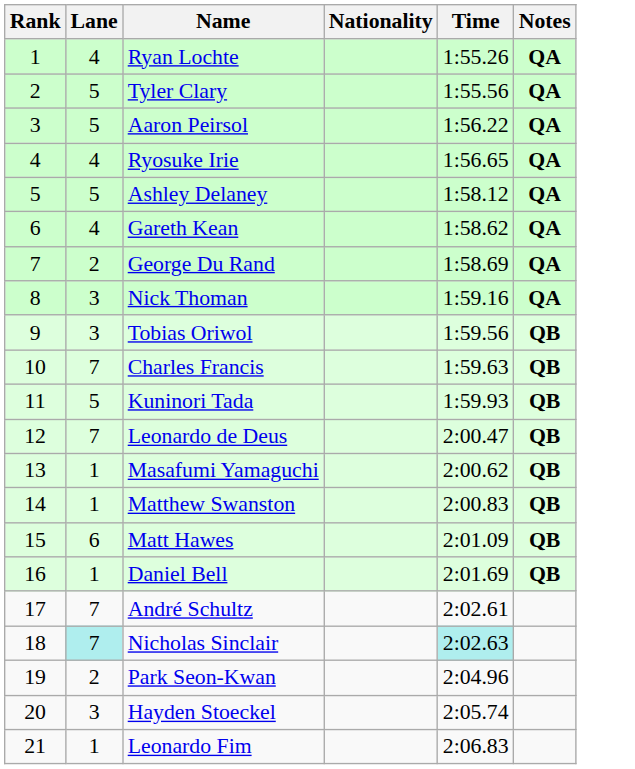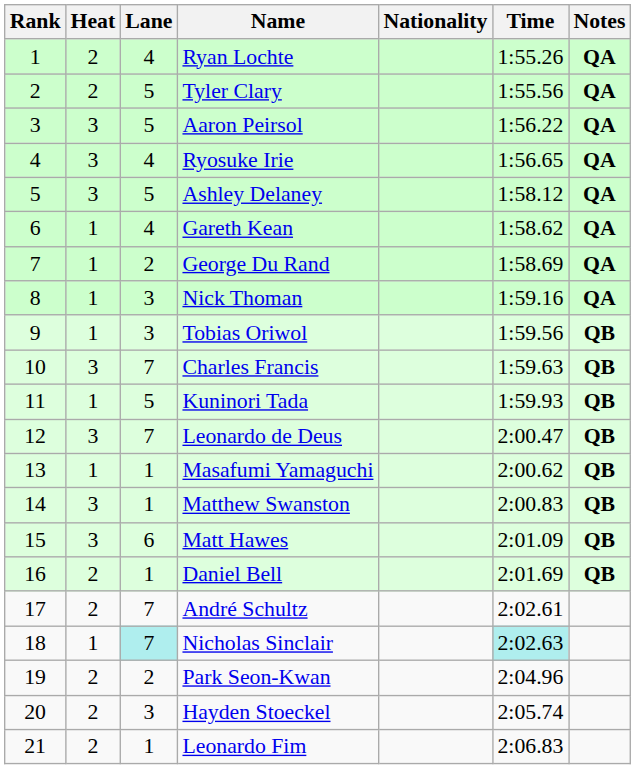+ column: Heat | 2 | 2 | 3 | 3 | 3 | 1 | 1 | 1 | 1 | 3 | 1 | 3 | 1 | 3 | 3 | 2 | 2 | 1 | 2 | 2 | 2
